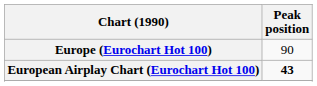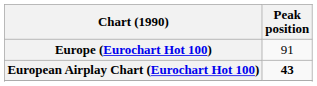Europe (Eurochart Hot 100) | Peak position: 90 -> 91
